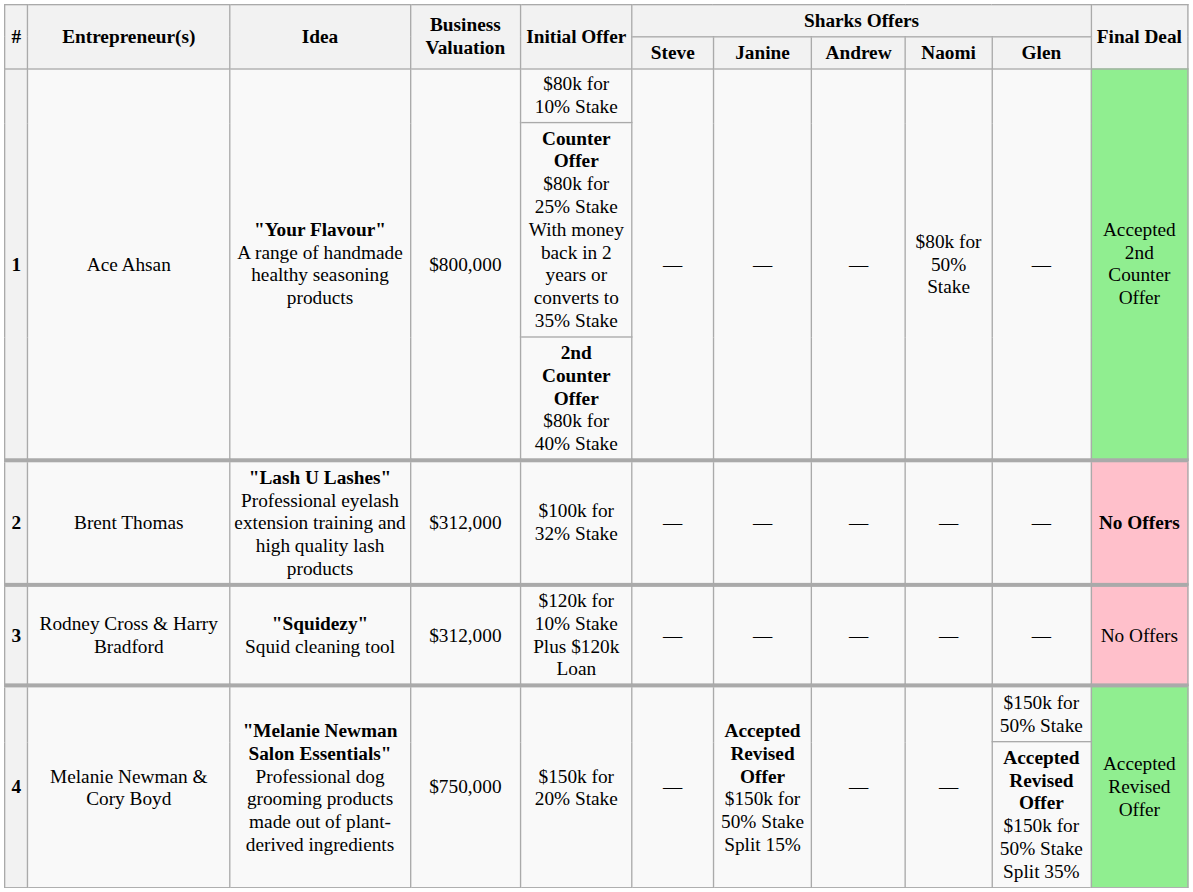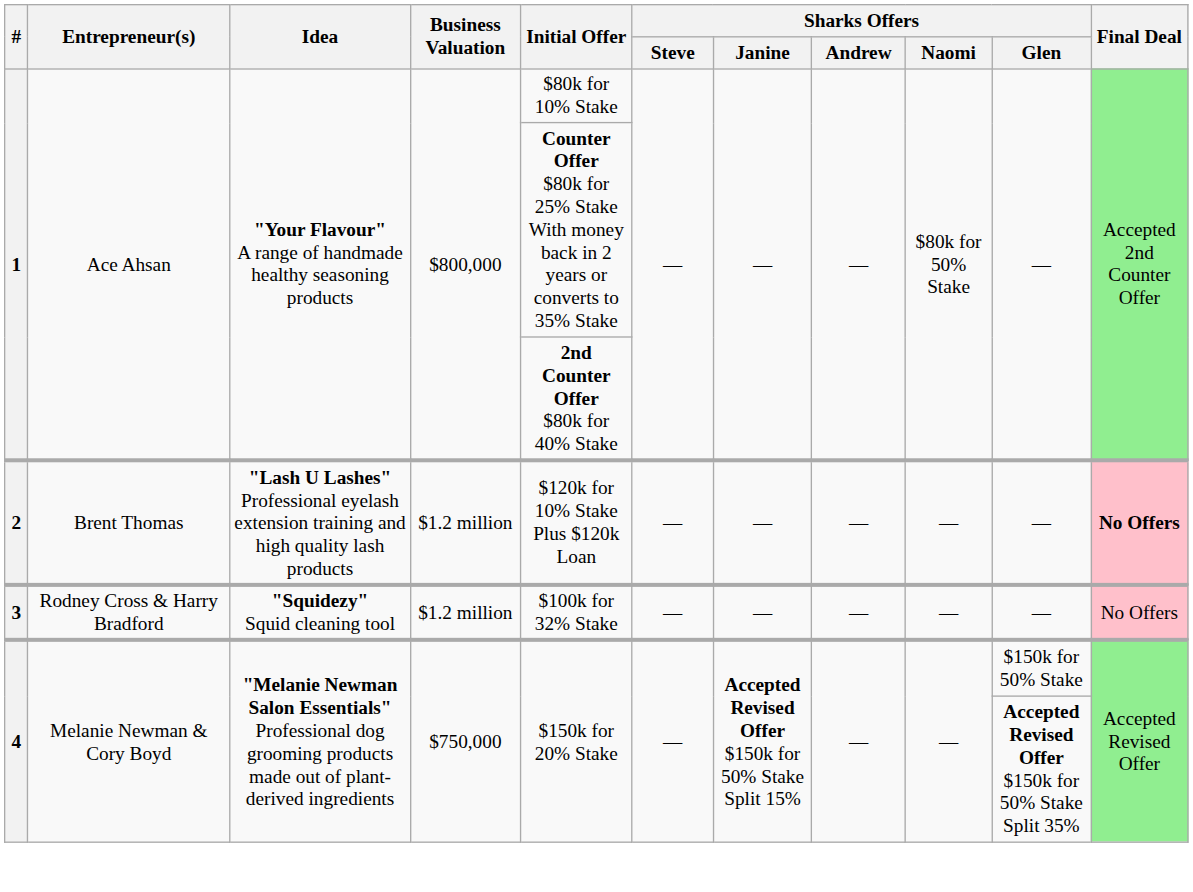2 | Business Valuation: $312,000 -> $1.2 million
2 | Initial Offer: $100k for 32% Stake -> $120k for 10% Stake Plus $120k Loan
3 | Business Valuation: $312,000 -> $1.2 million
3 | Initial Offer: $120k for 10% Stake Plus $120k Loan -> $100k for 32% Stake
